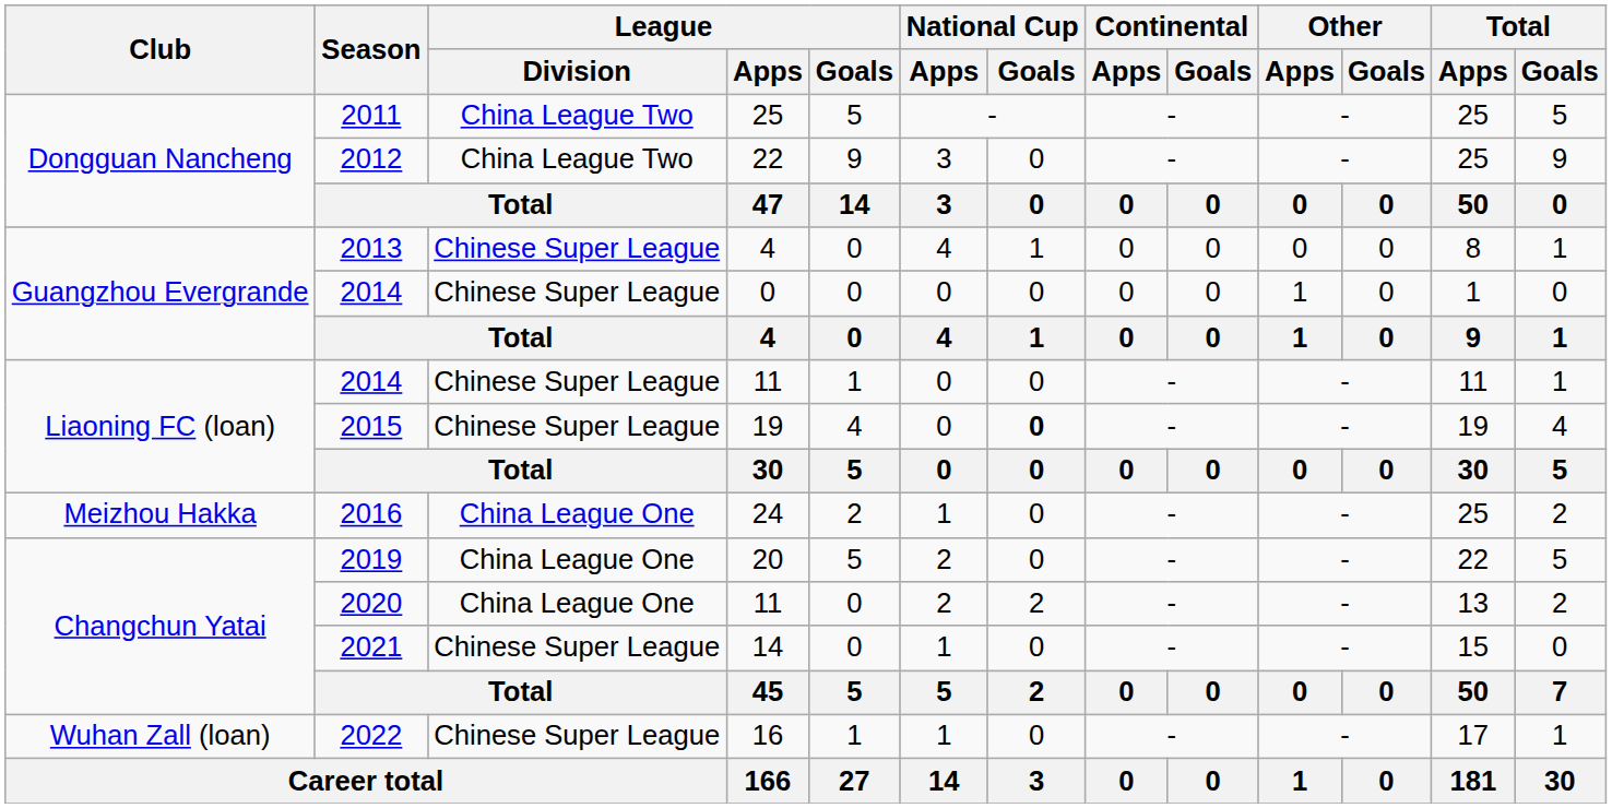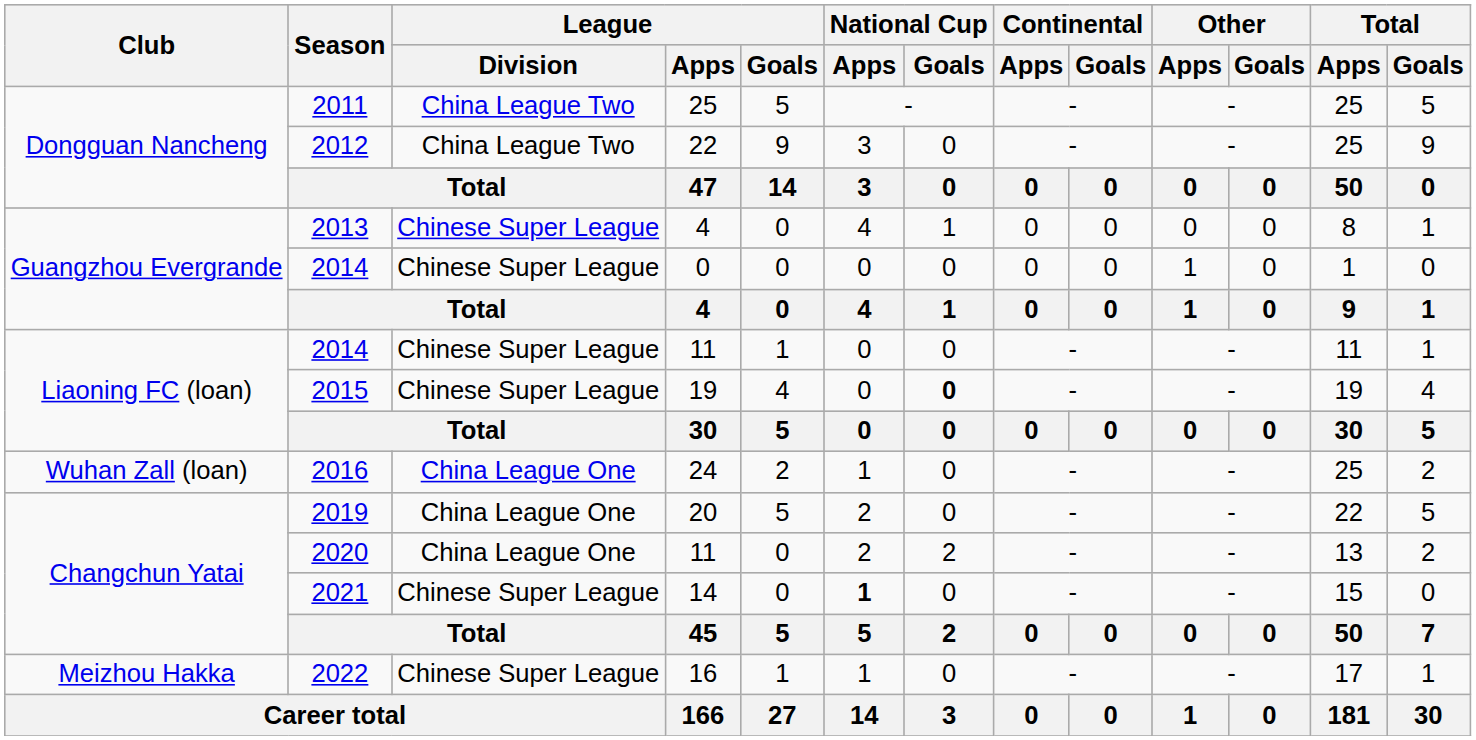2016 | Club: Meizhou Hakka -> Wuhan Zall (loan)
2021 | National Cup / Apps: normal -> bold
2022 | Club: Wuhan Zall (loan) -> Meizhou Hakka
